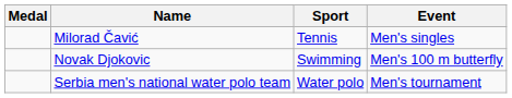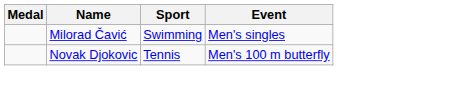Milorad Čavić | Sport: Tennis -> Swimming
Novak Djokovic | Sport: Swimming -> Tennis
- row: Serbia men's national water polo team | Water polo | Men's tournament
